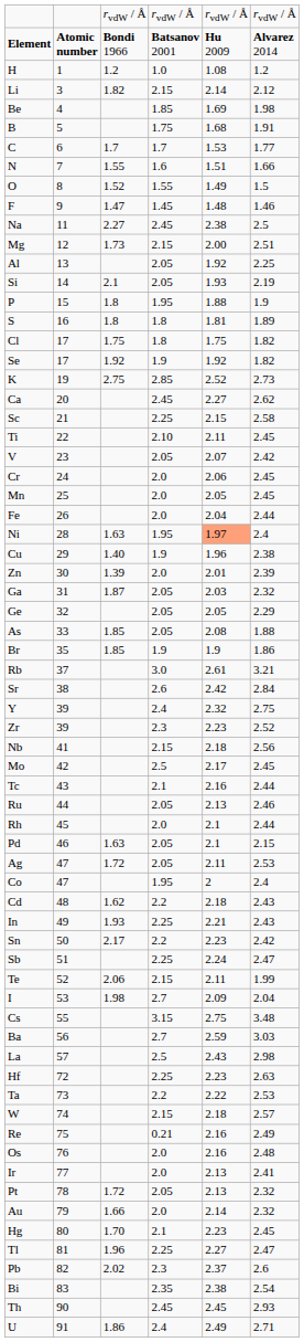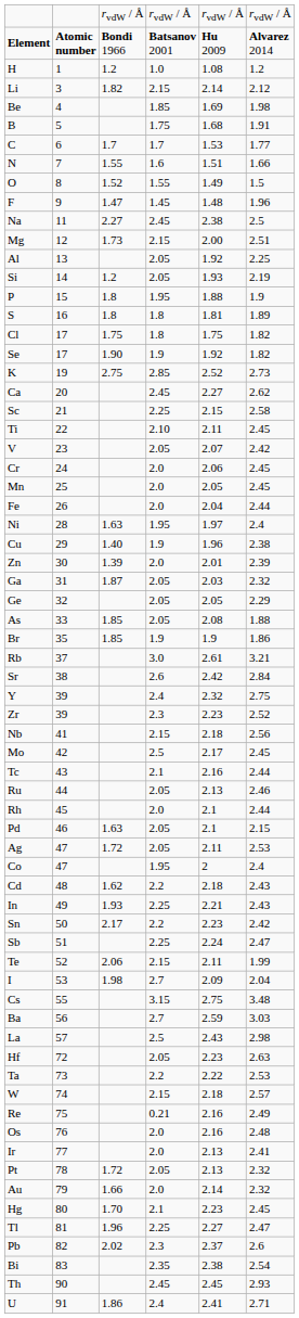F | column 6: 1.46 -> 1.96
Si | column 3: 2.1 -> 1.2
Se | column 3: 1.92 -> 1.90
Ni | column 5: lightsalmon background -> no background
Hf | column 4: 2.25 -> 2.05
U | column 5: 2.49 -> 2.41
